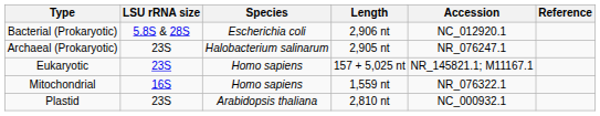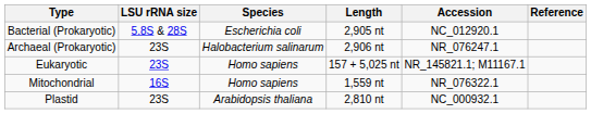Bacterial (Prokaryotic) | Length: 2,906 nt -> 2,905 nt
Archaeal (Prokaryotic) | Length: 2,905 nt -> 2,906 nt
